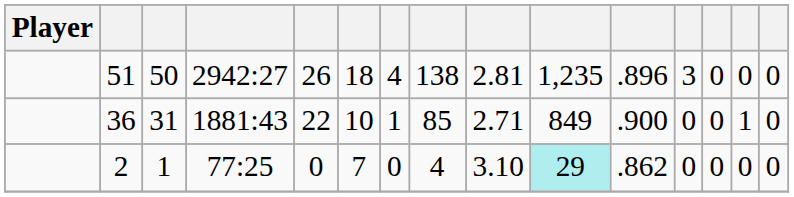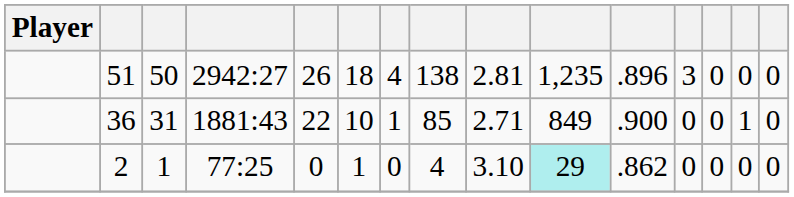2 | column 6: 7 -> 1
